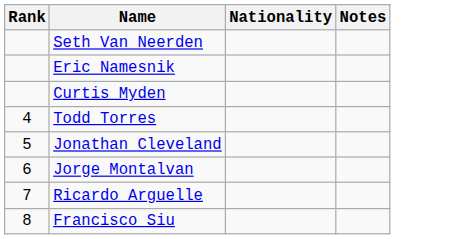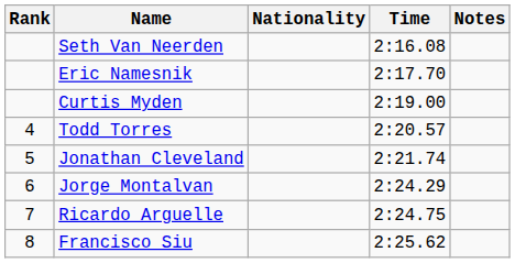+ column: Time | 2:16.08 | 2:17.70 | 2:19.00 | 2:20.57 | 2:21.74 | 2:24.29 | 2:24.75 | 2:25.62
